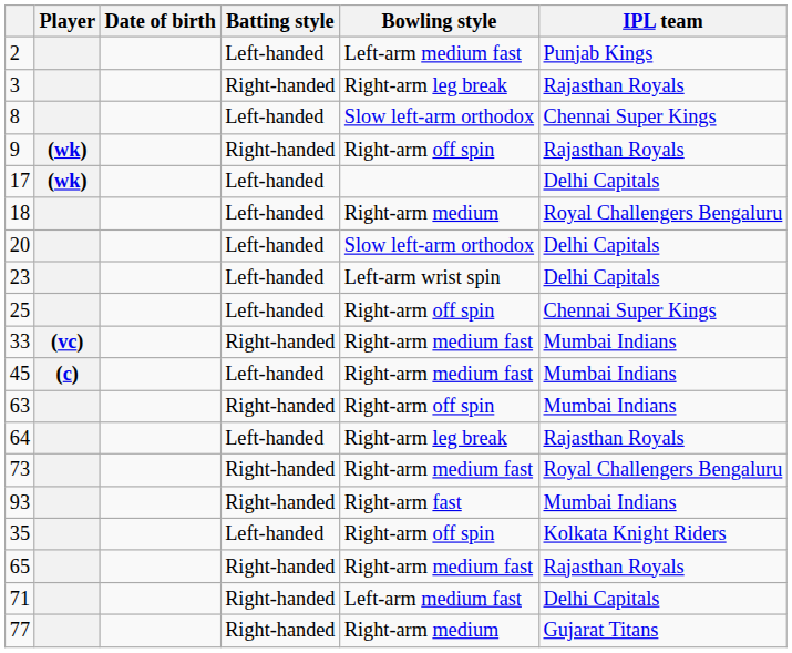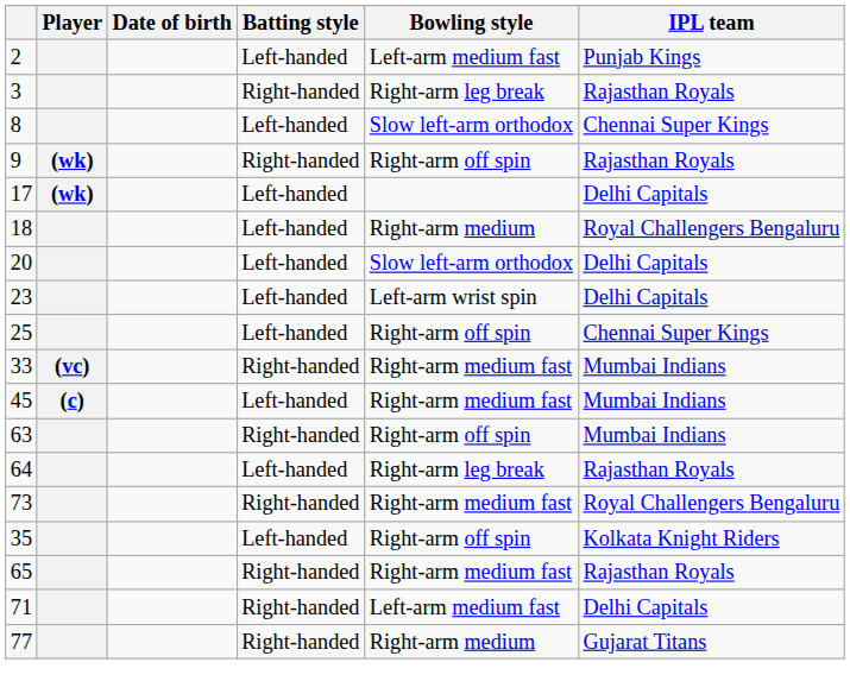- row: 93 | Right-handed | Right-arm fast | Mumbai Indians
